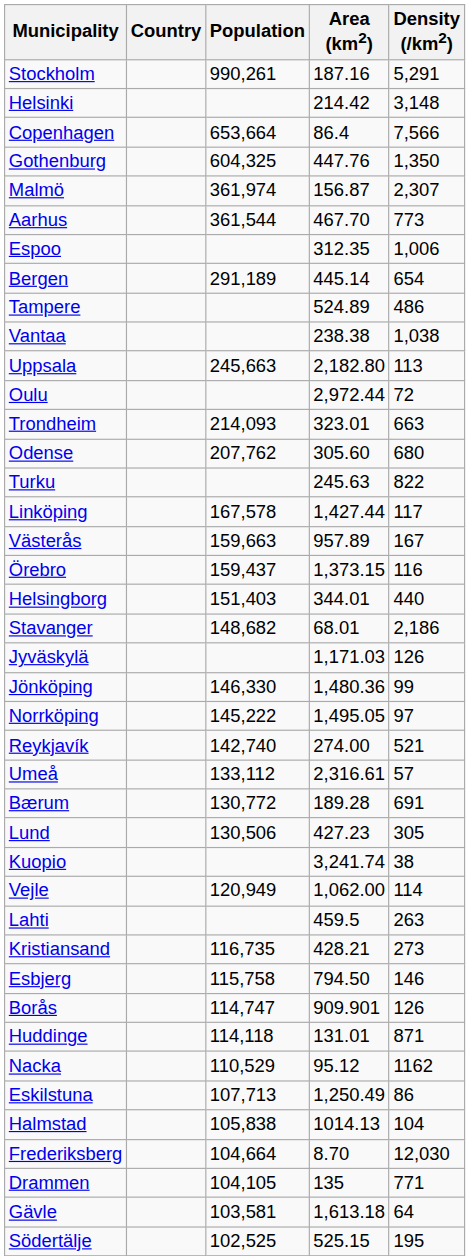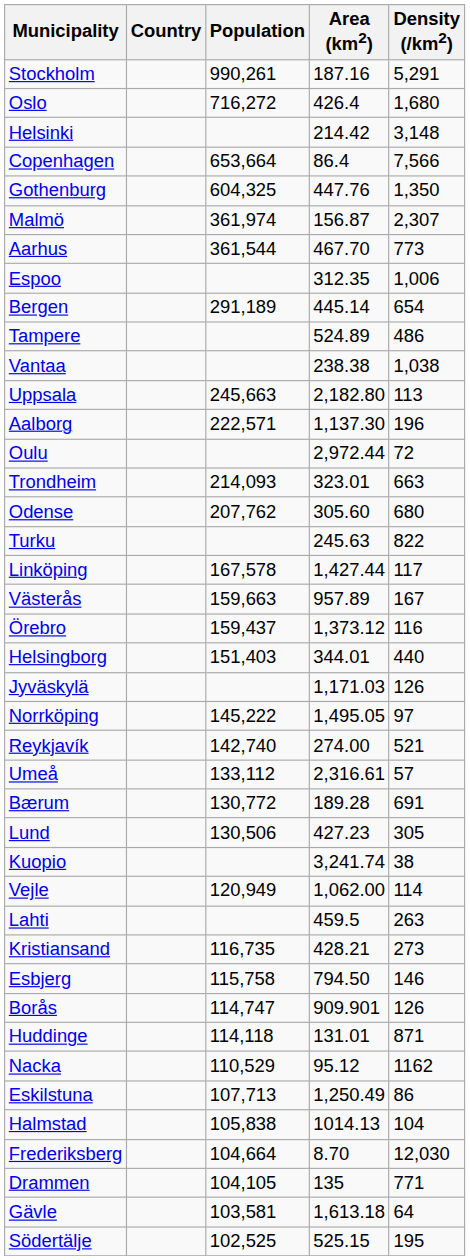+ row: Oslo | 716,272 | 426.4 | 1,680
+ row: Aalborg | 222,571 | 1,137.30 | 196
Örebro | Area (km2): 1,373.15 -> 1,373.12
- row: Stavanger | 148,682 | 68.01 | 2,186
- row: Jönköping | 146,330 | 1,480.36 | 99
